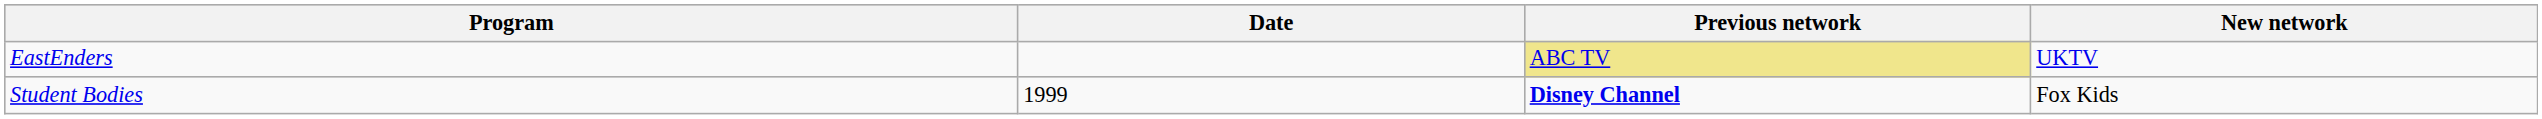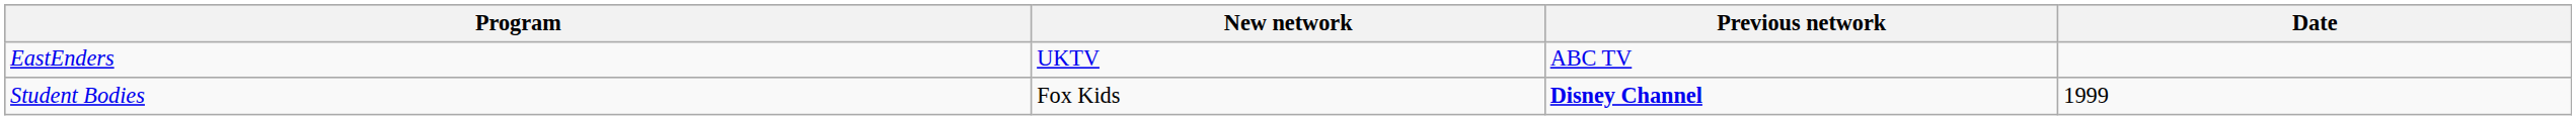columns swapped: New network <-> Date
EastEnders | Previous network: khaki background -> no background
